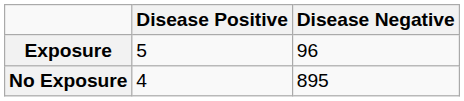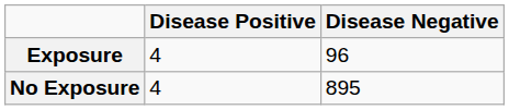Exposure | Disease Positive: 5 -> 4
